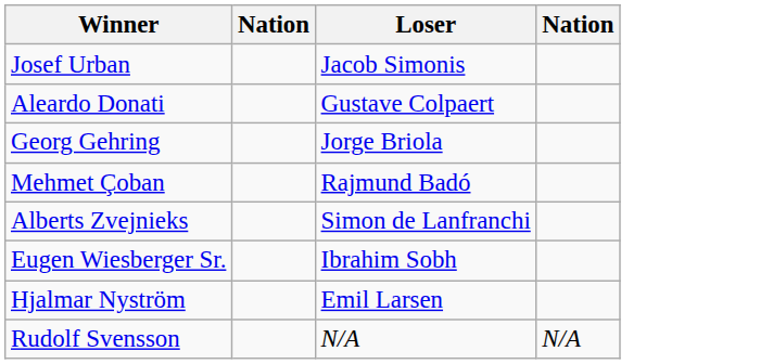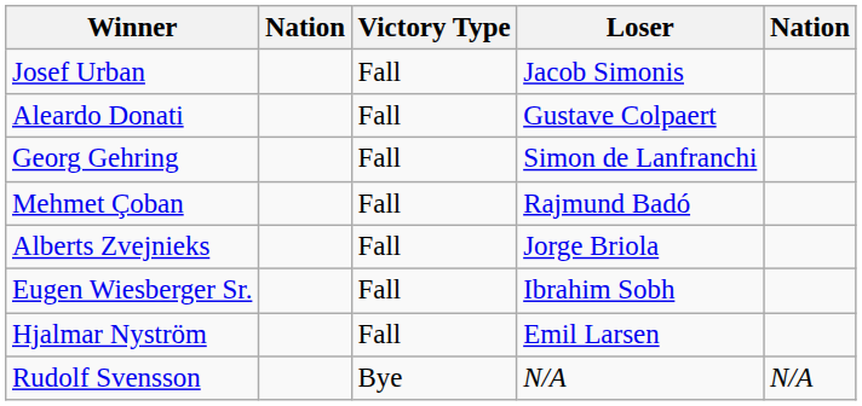+ column: Victory Type | Fall | Fall | Fall | Fall | Fall | Fall | Fall | Bye
Georg Gehring | Loser: Jorge Briola -> Simon de Lanfranchi
Alberts Zvejnieks | Loser: Simon de Lanfranchi -> Jorge Briola
